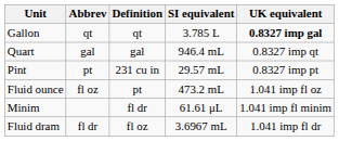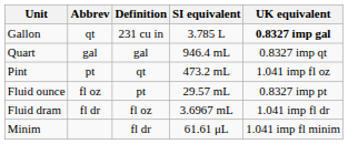Gallon | Definition: qt -> 231 cu in
Pint | Definition: 231 cu in -> qt
Pint | SI equivalent: 29.57 mL -> 473.2 mL
Pint | UK equivalent: 0.8327 imp pt -> 1.041 imp fl oz
Fluid ounce | SI equivalent: 473.2 mL -> 29.57 mL
Fluid ounce | UK equivalent: 1.041 imp fl oz -> 0.8327 imp pt
rows swapped: Fluid dram <-> Minim
